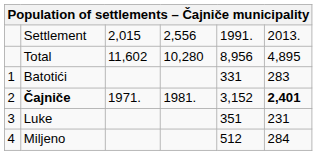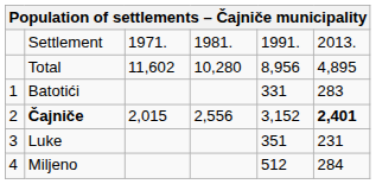Settlement | column 3: 2,015 -> 1971.
Settlement | column 4: 2,556 -> 1981.
Čajniče | column 3: 1971. -> 2,015
Čajniče | column 4: 1981. -> 2,556
